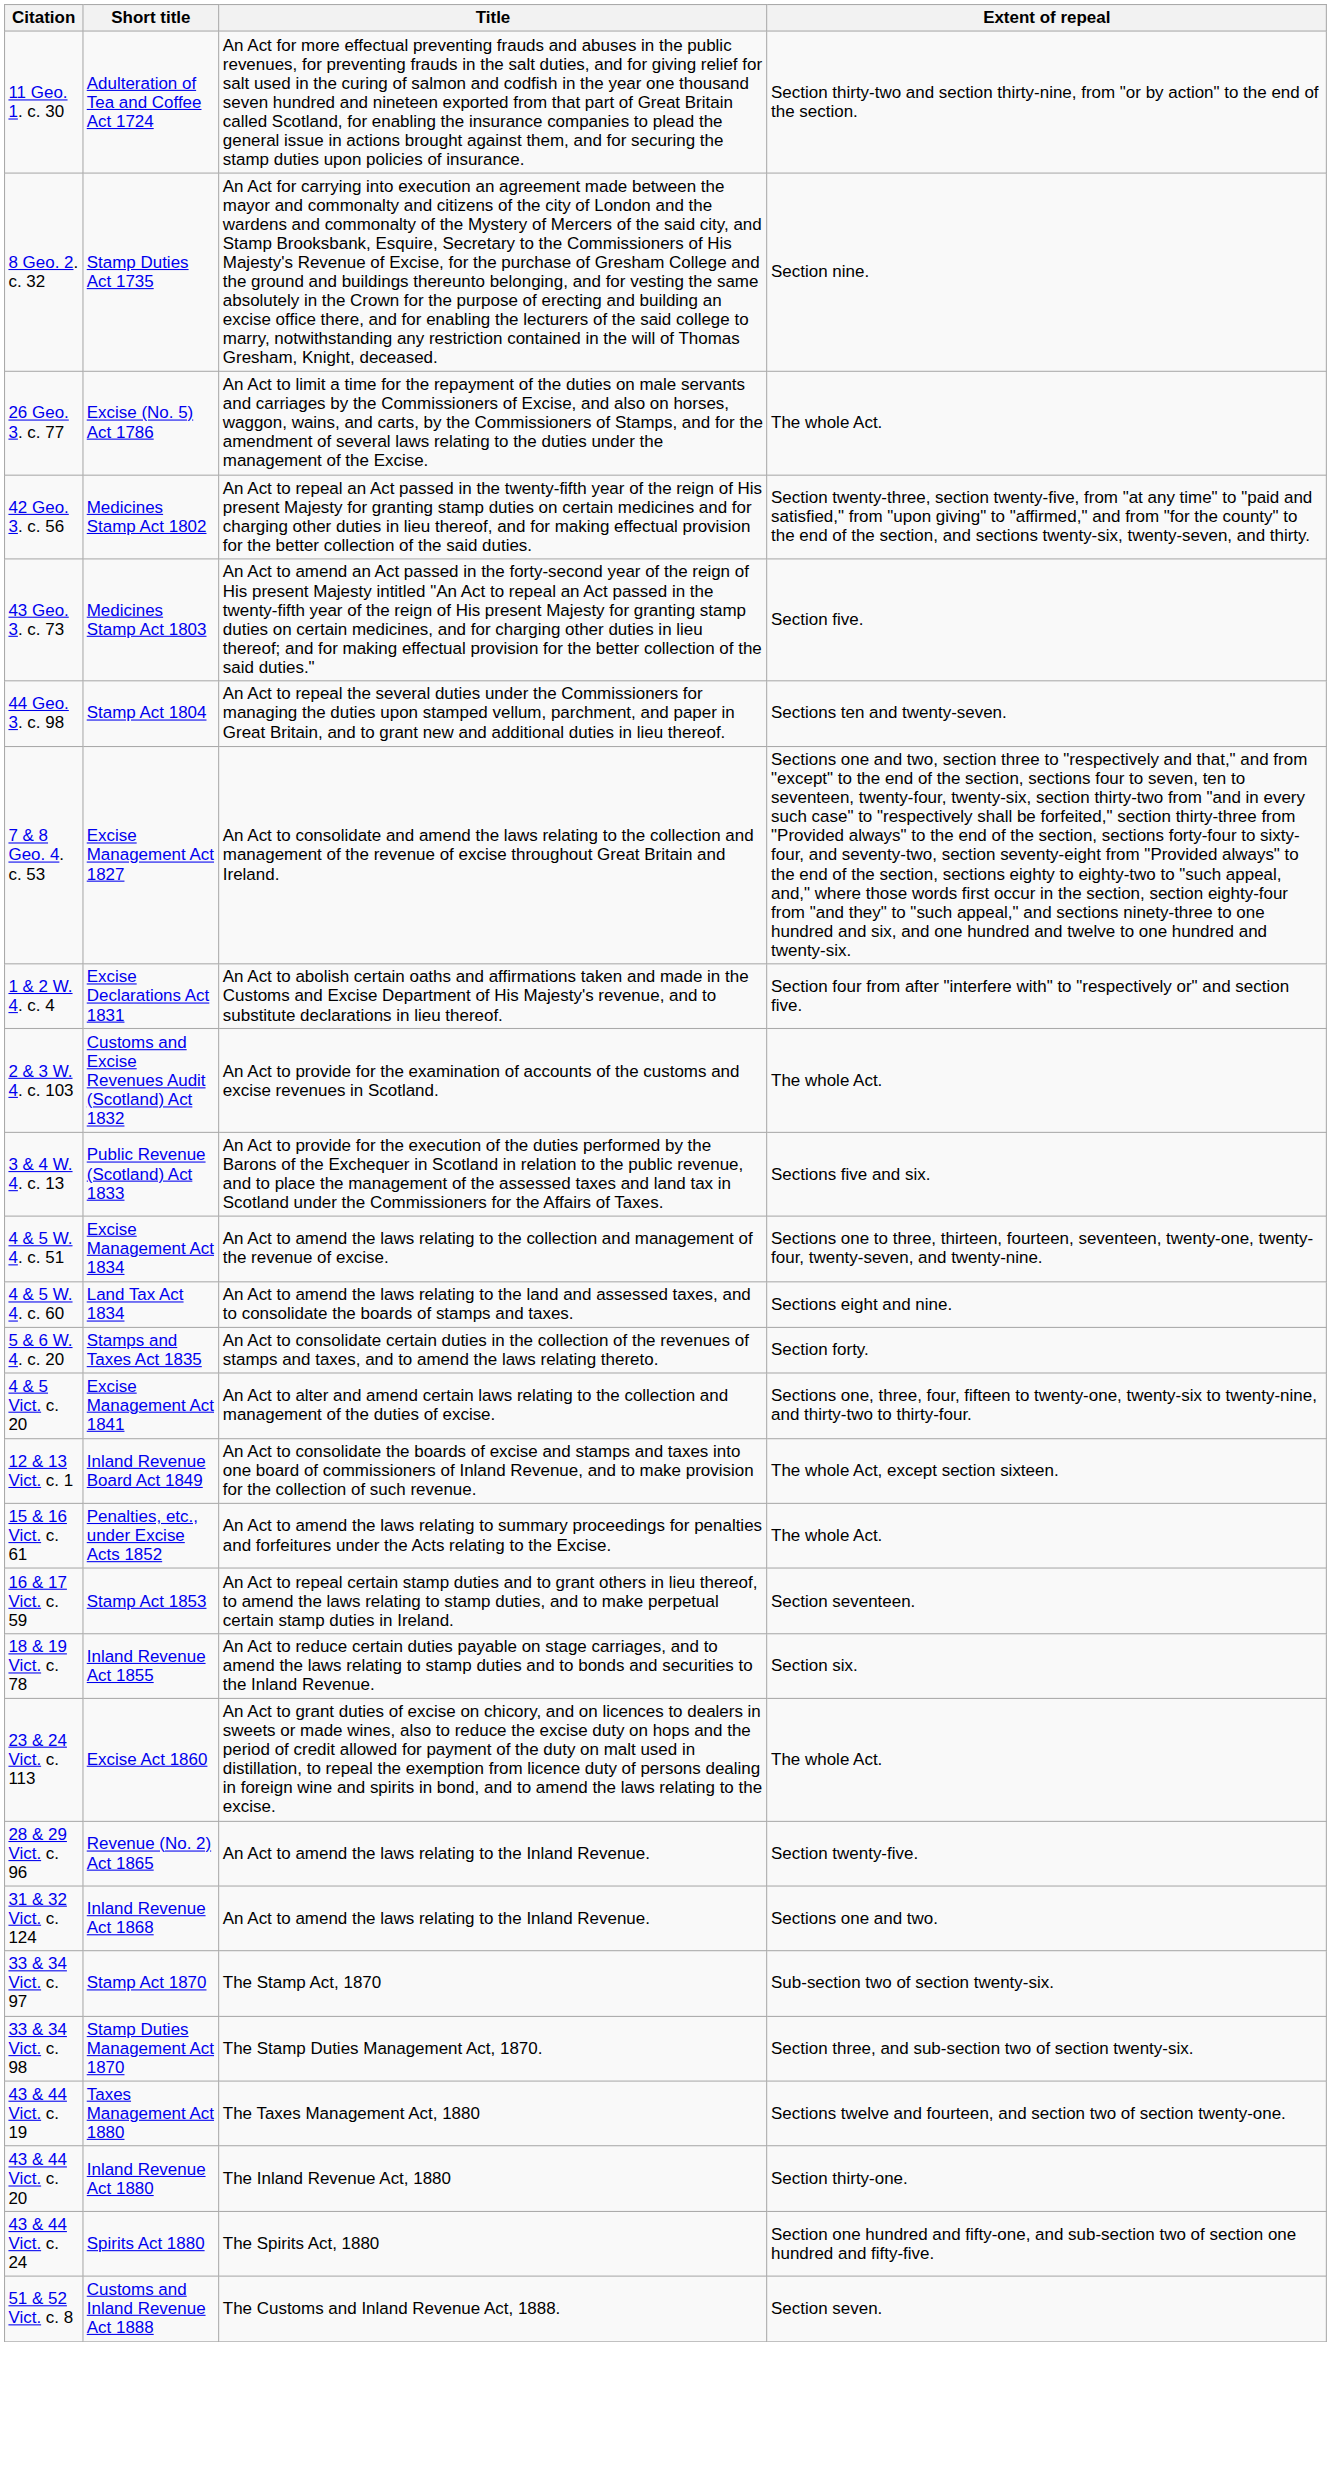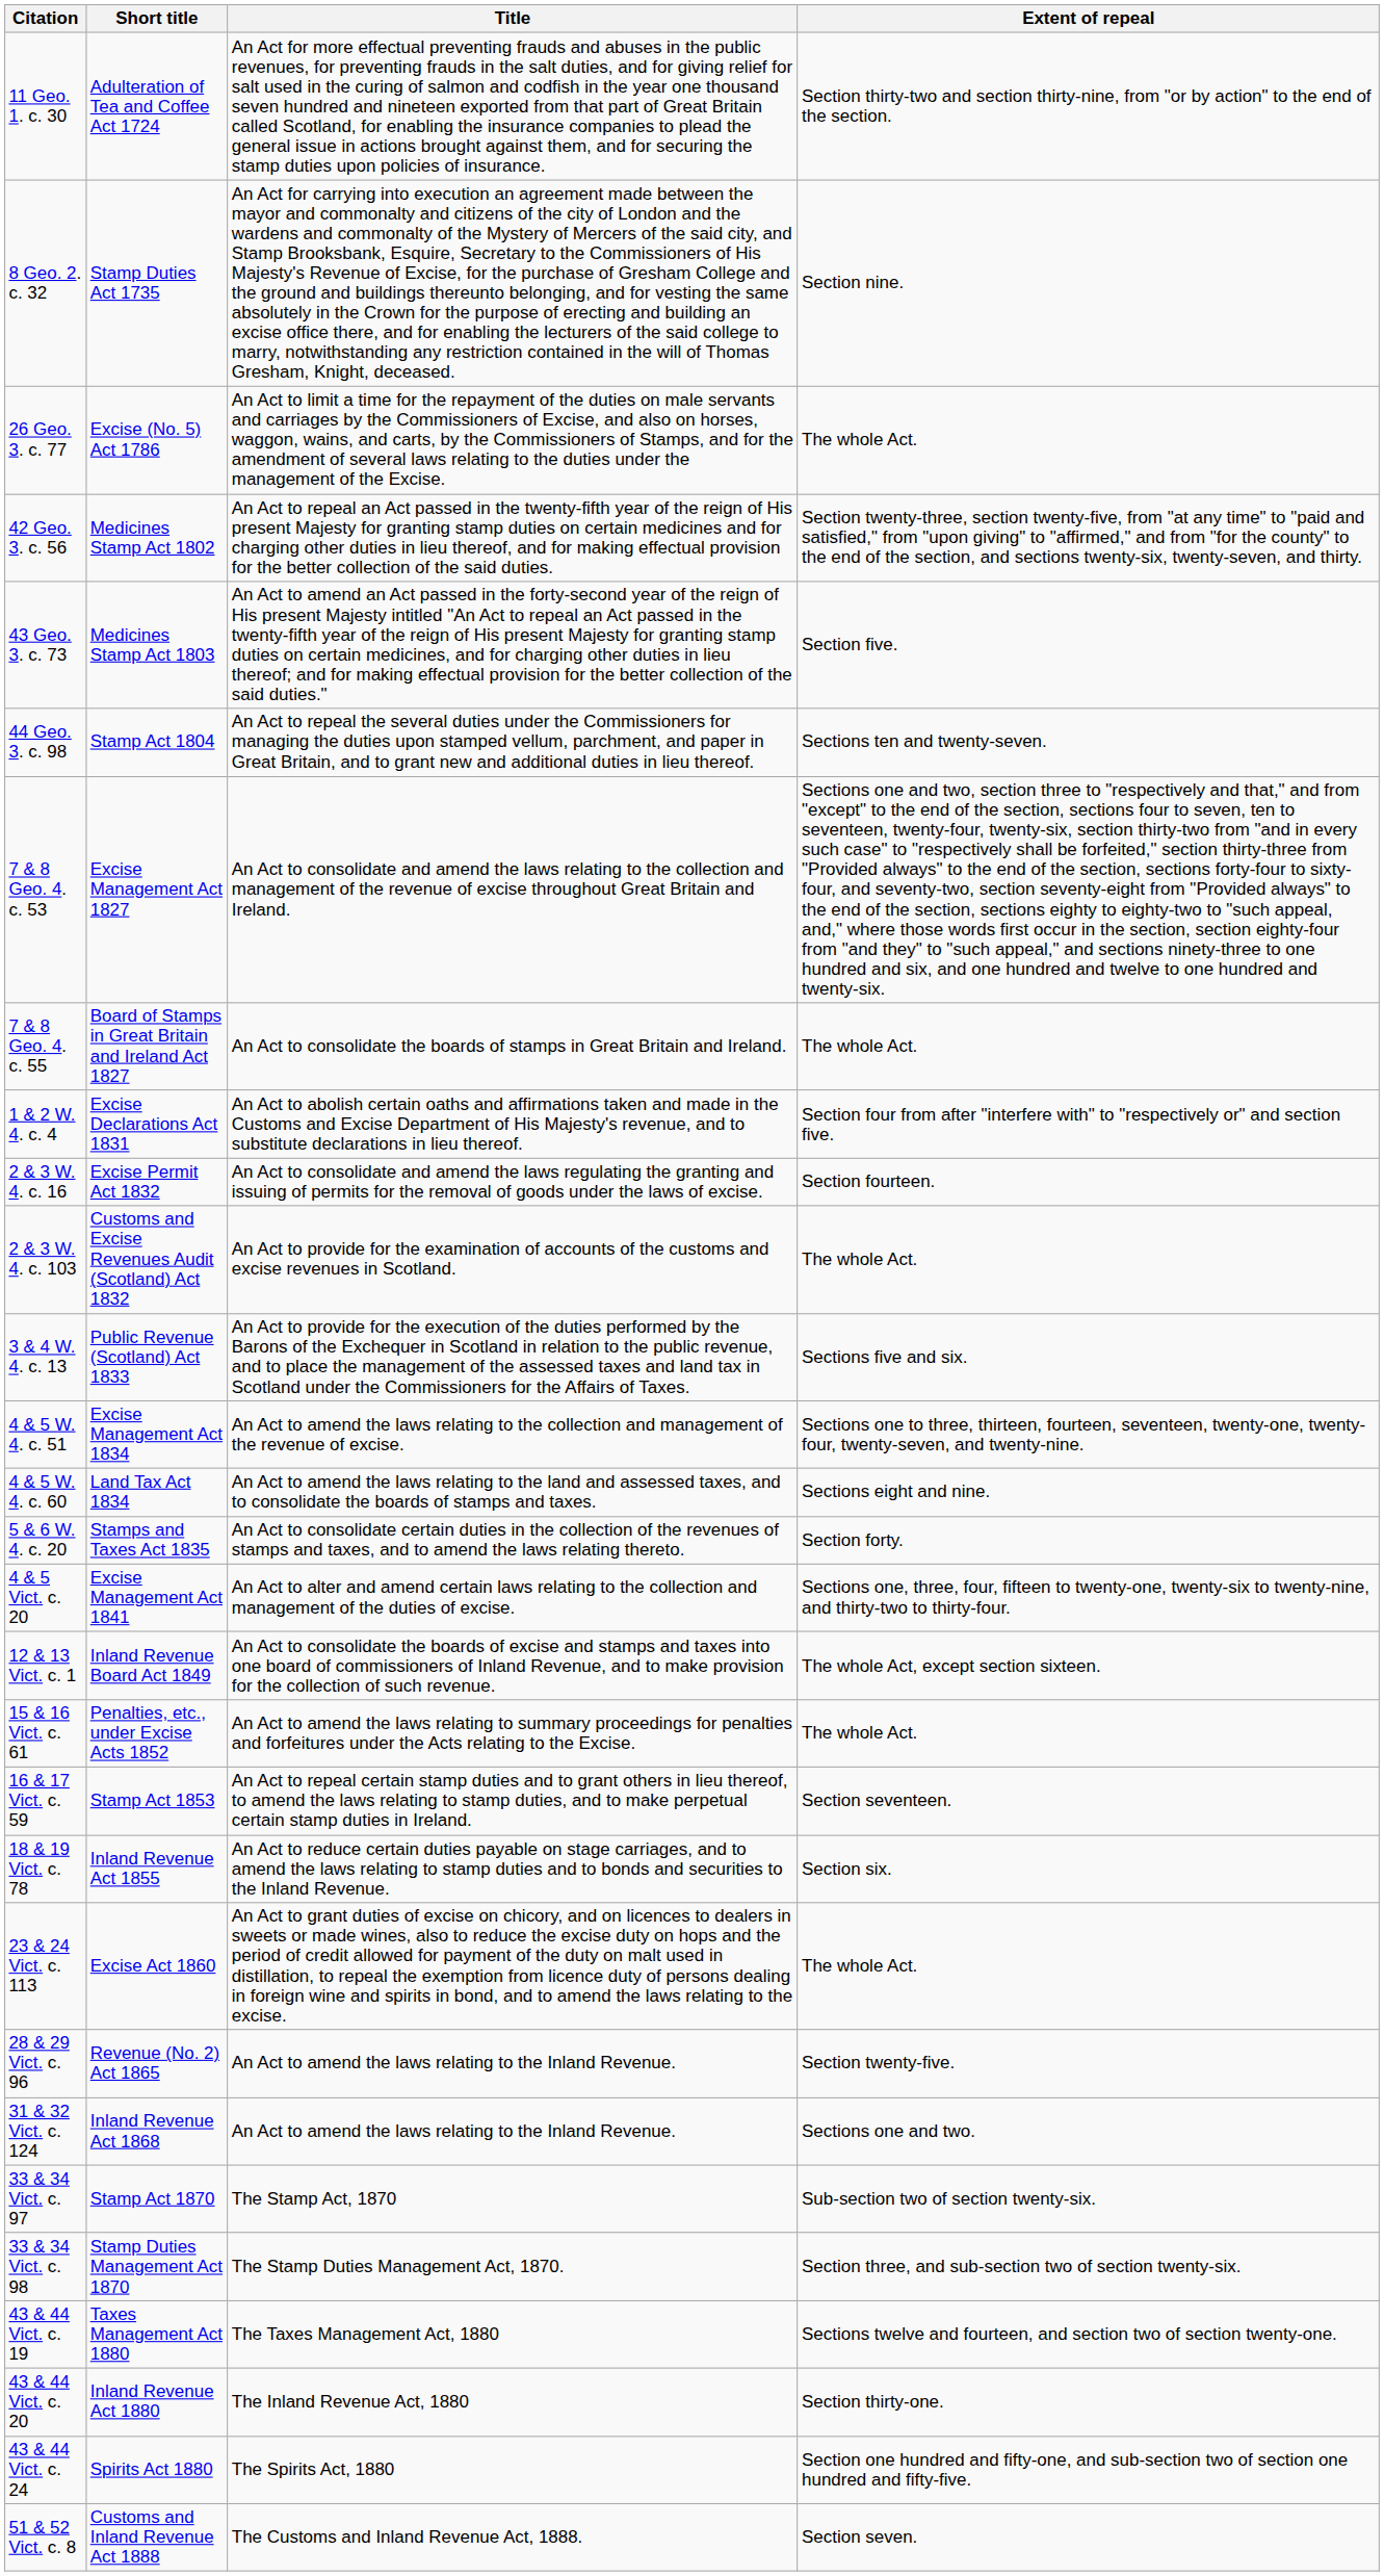+ row: 7 & 8 Geo. 4. c. 55 | Board of Stamps in Great Britain and Ireland Act 1827 | An Act to consolidate the boards of stamps in Great Britain and Ireland. | The whole Act.
+ row: 2 & 3 W. 4. c. 16 | Excise Permit Act 1832 | An Act to consolidate and amend the laws regulating the granting and issuing of permits for the removal of goods under the laws of excise. | Section fourteen.
